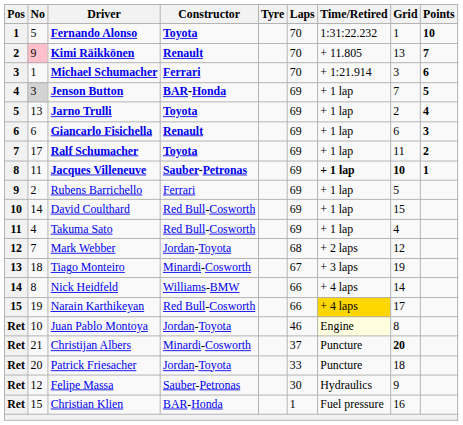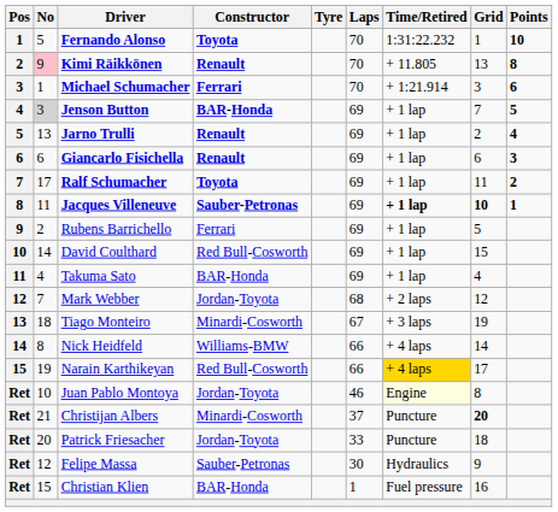Kimi Räikkönen | Points: 7 -> 8
Jarno Trulli | Constructor: Toyota -> Renault
Takuma Sato | Constructor: Red Bull-Cosworth -> BAR-Honda
